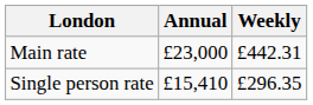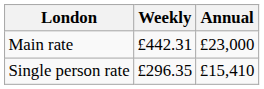columns swapped: Annual <-> Weekly
